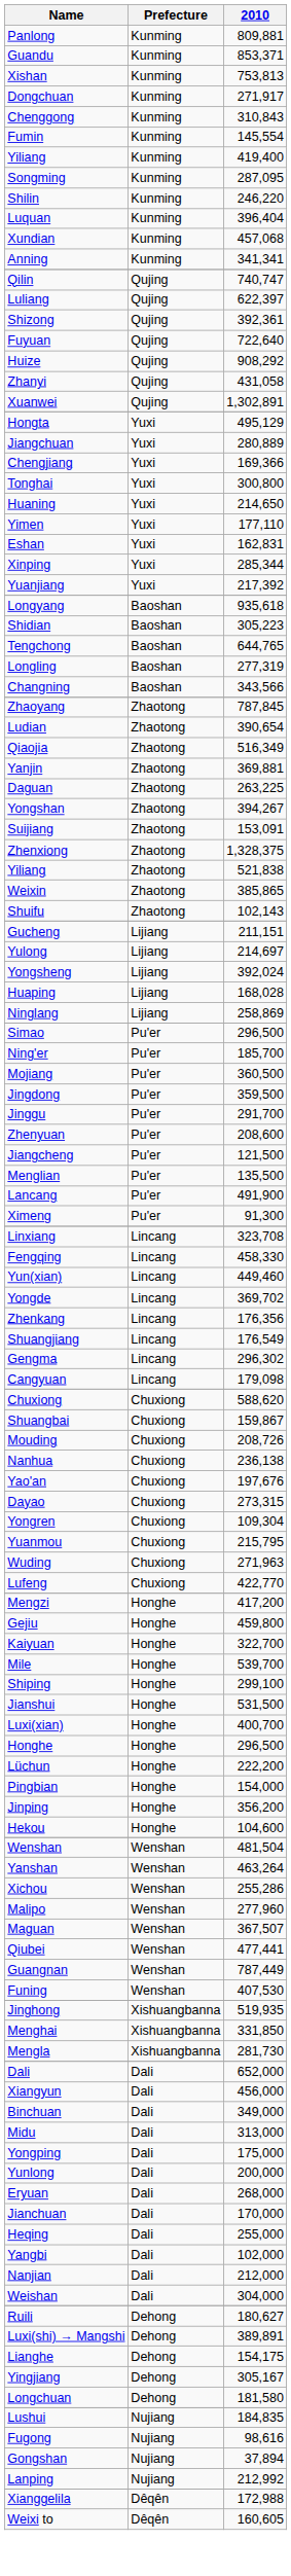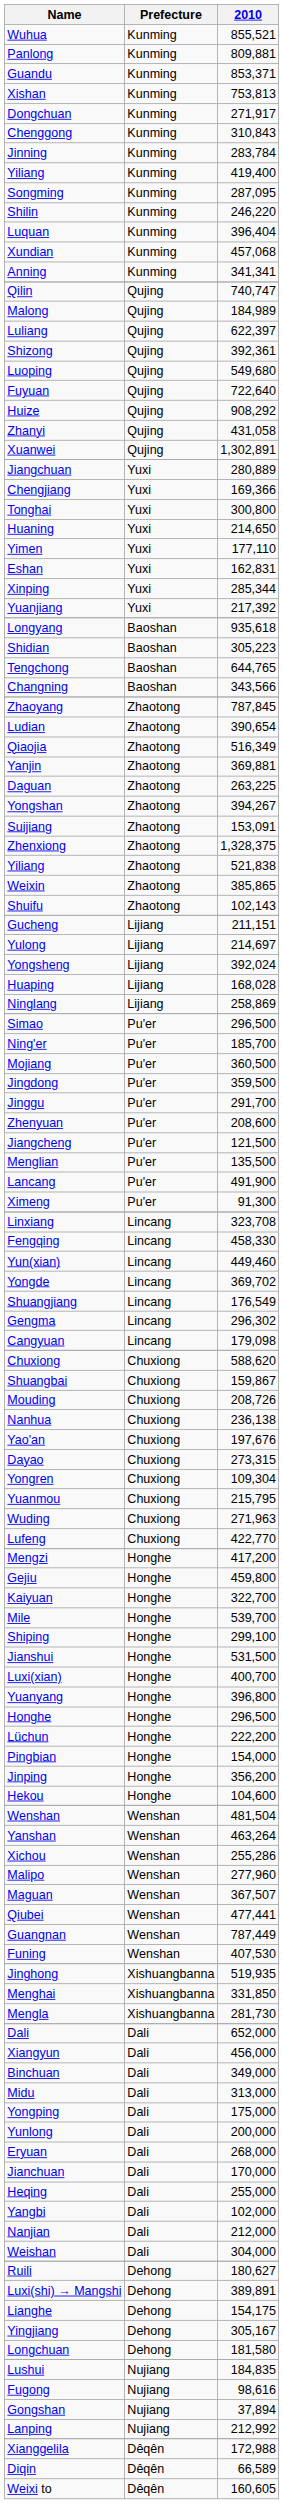+ row: Wuhua | Kunming | 855,521
+ row: Jinning | Kunming | 283,784
- row: Fumin | Kunming | 145,554
+ row: Malong | Qujing | 184,989
+ row: Luoping | Qujing | 549,680
- row: Hongta | Yuxi | 495,129
- row: Longling | Baoshan | 277,319
- row: Zhenkang | Lincang | 176,356
+ row: Yuanyang | Honghe | 396,800
+ row: Diqin | Dêqên | 66,589
